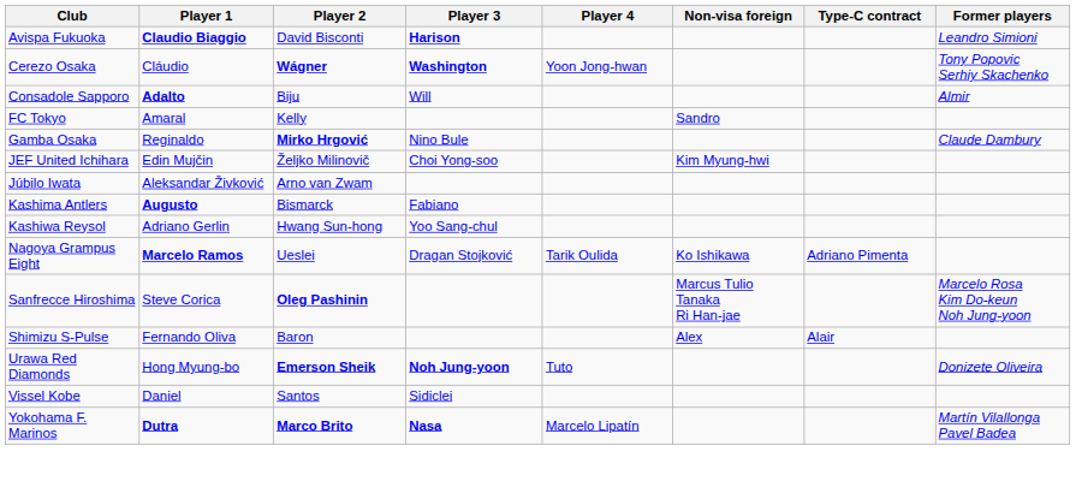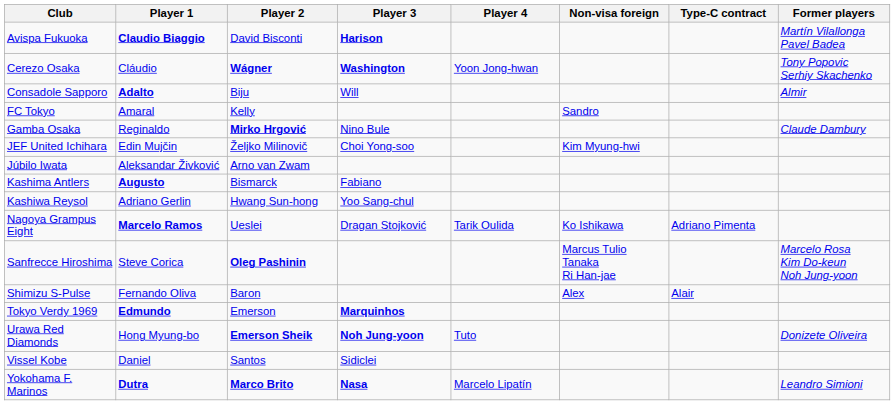Avispa Fukuoka | Former players: Leandro Simioni -> Martín Vilallonga Pavel Badea
+ row: Tokyo Verdy 1969 | Edmundo | Emerson | Marquinhos
Yokohama F. Marinos | Former players: Martín Vilallonga Pavel Badea -> Leandro Simioni
